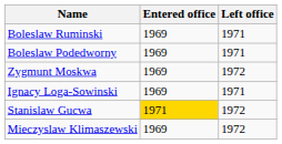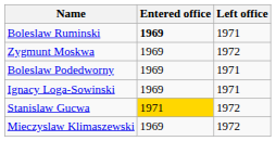Boleslaw Ruminski | Entered office: normal -> bold
rows swapped: Boleslaw Podedworny <-> Zygmunt Moskwa
